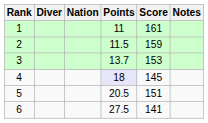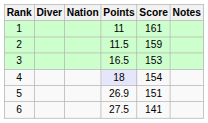3 | Points: 13.7 -> 16.5
4 | Score: 145 -> 154
5 | Points: 20.5 -> 26.9
